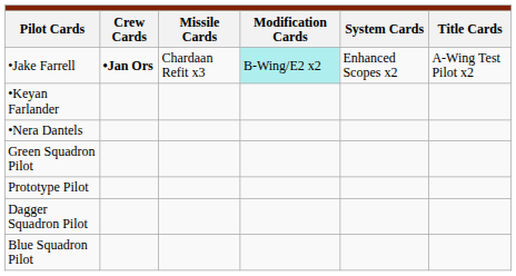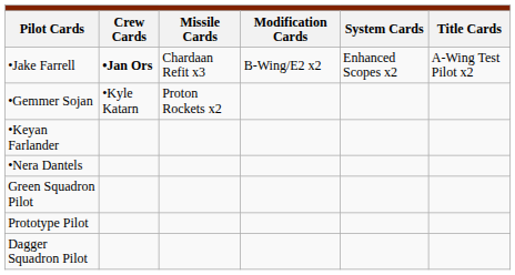•Jake Farrell | column 4: paleturquoise background -> no background
+ row: •Gemmer Sojan | •Kyle Katarn | Proton Rockets x2
- row: Blue Squadron Pilot
